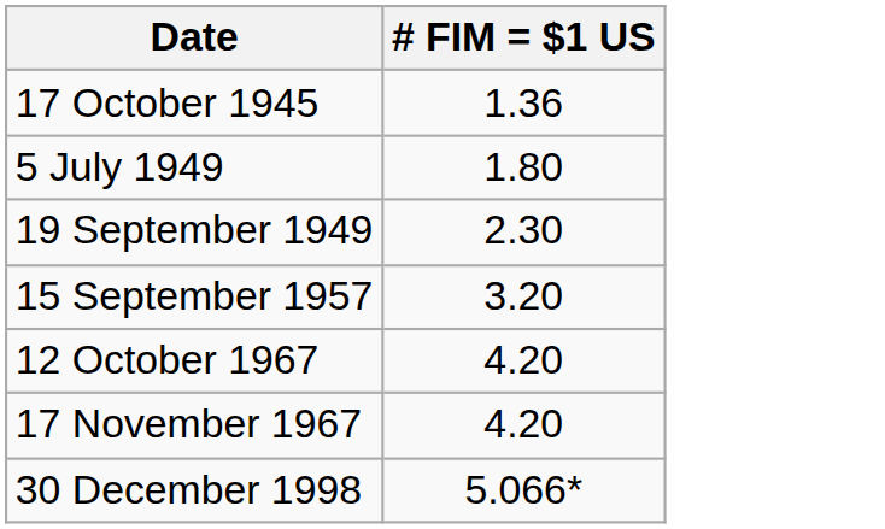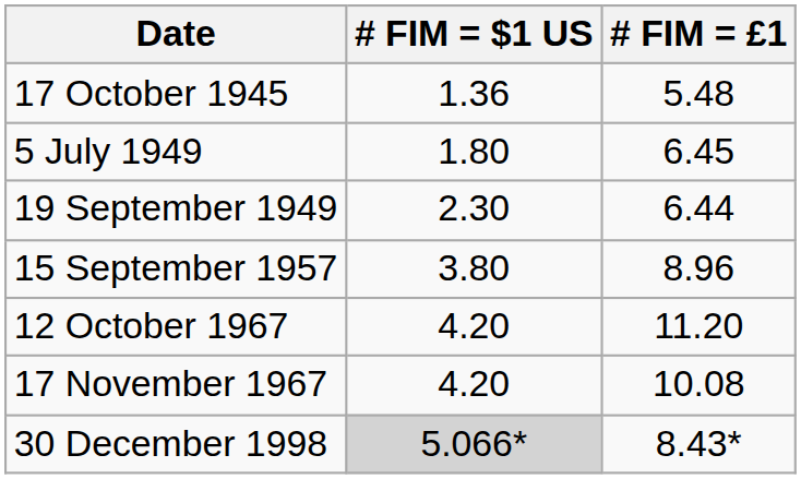+ column: # FIM = £1 | 5.48 | 6.45 | 6.44 | 8.96 | 11.20 | 10.08 | 8.43*
15 September 1957 | # FIM = $1 US: 3.20 -> 3.80
30 December 1998 | # FIM = $1 US: no background -> lightgrey background
